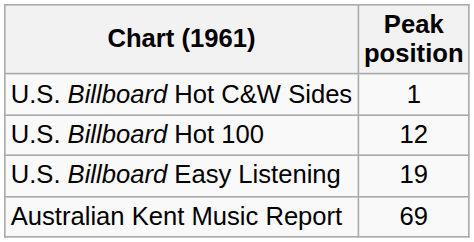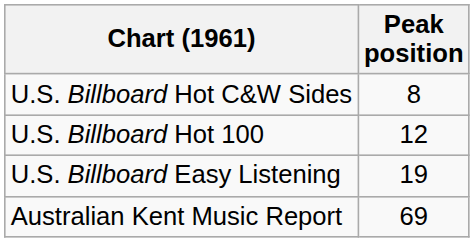U.S. Billboard Hot C&W Sides | Peak position: 1 -> 8
